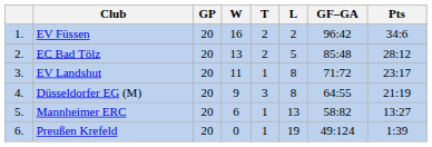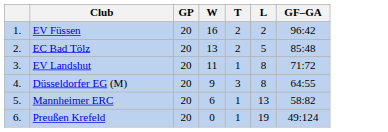- column: Pts | 34:6 | 28:12 | 23:17 | 21:19 | 13:27 | 1:39
